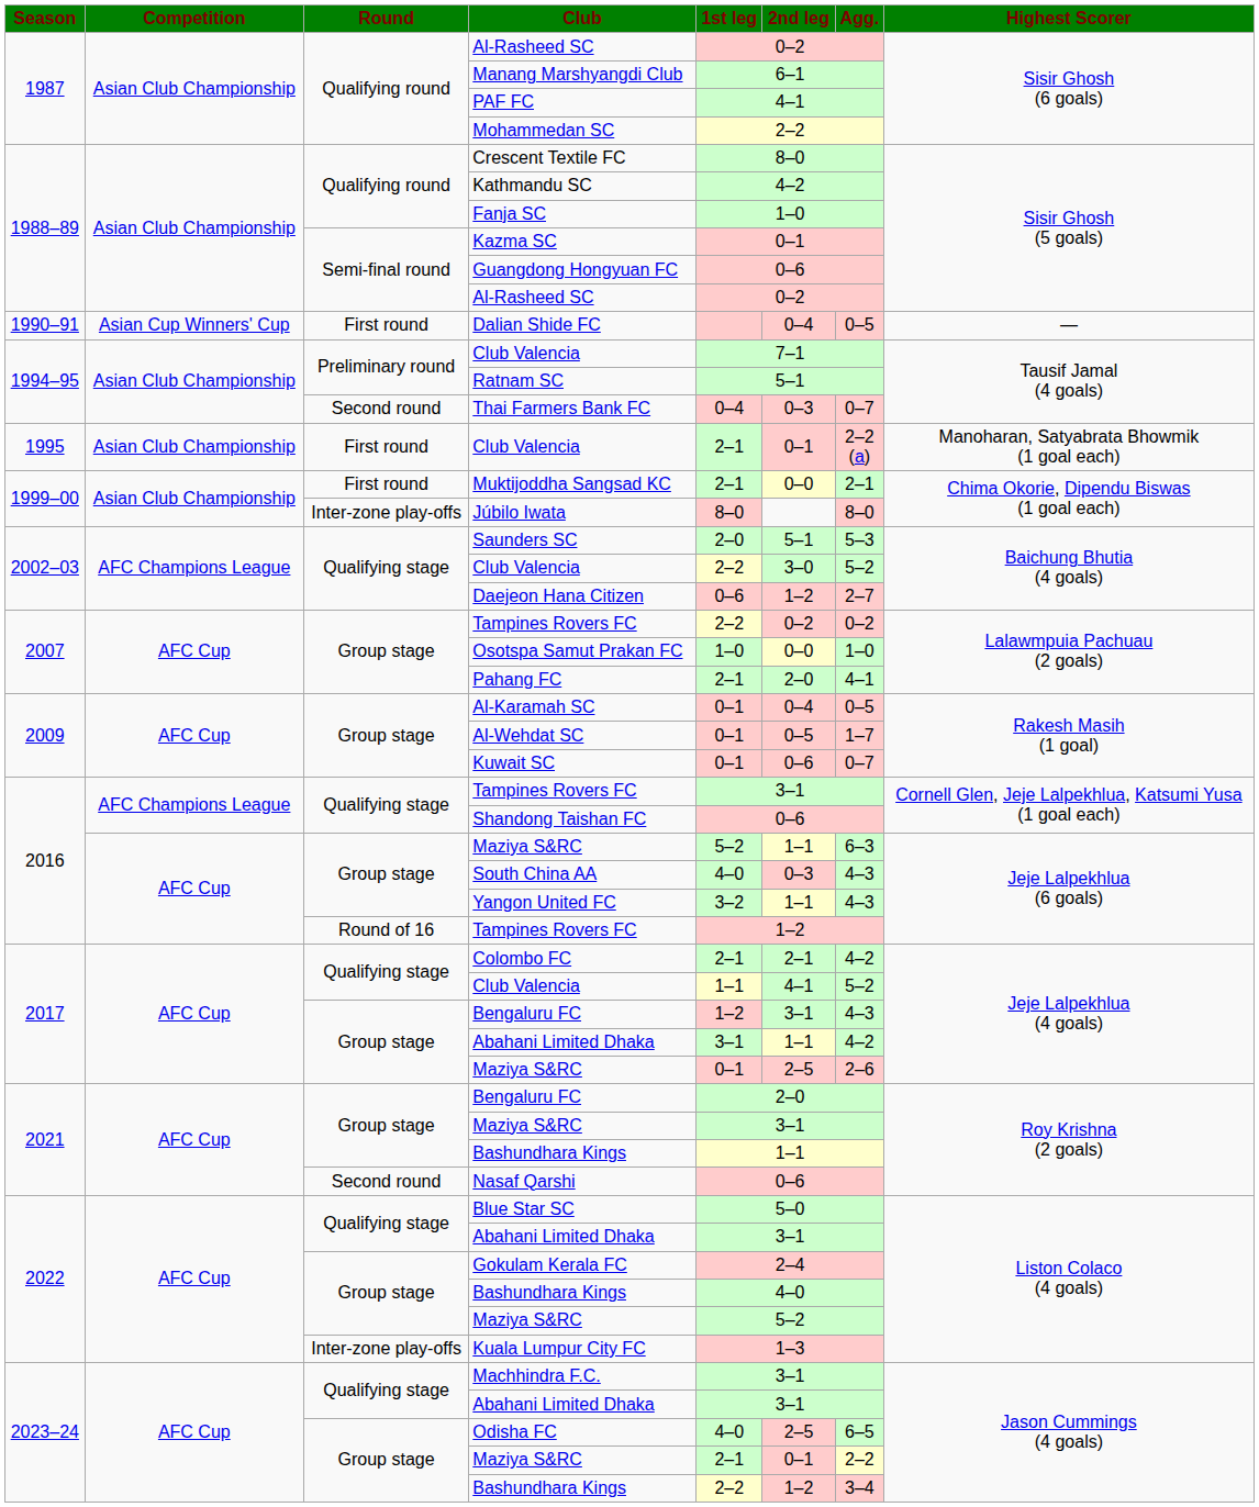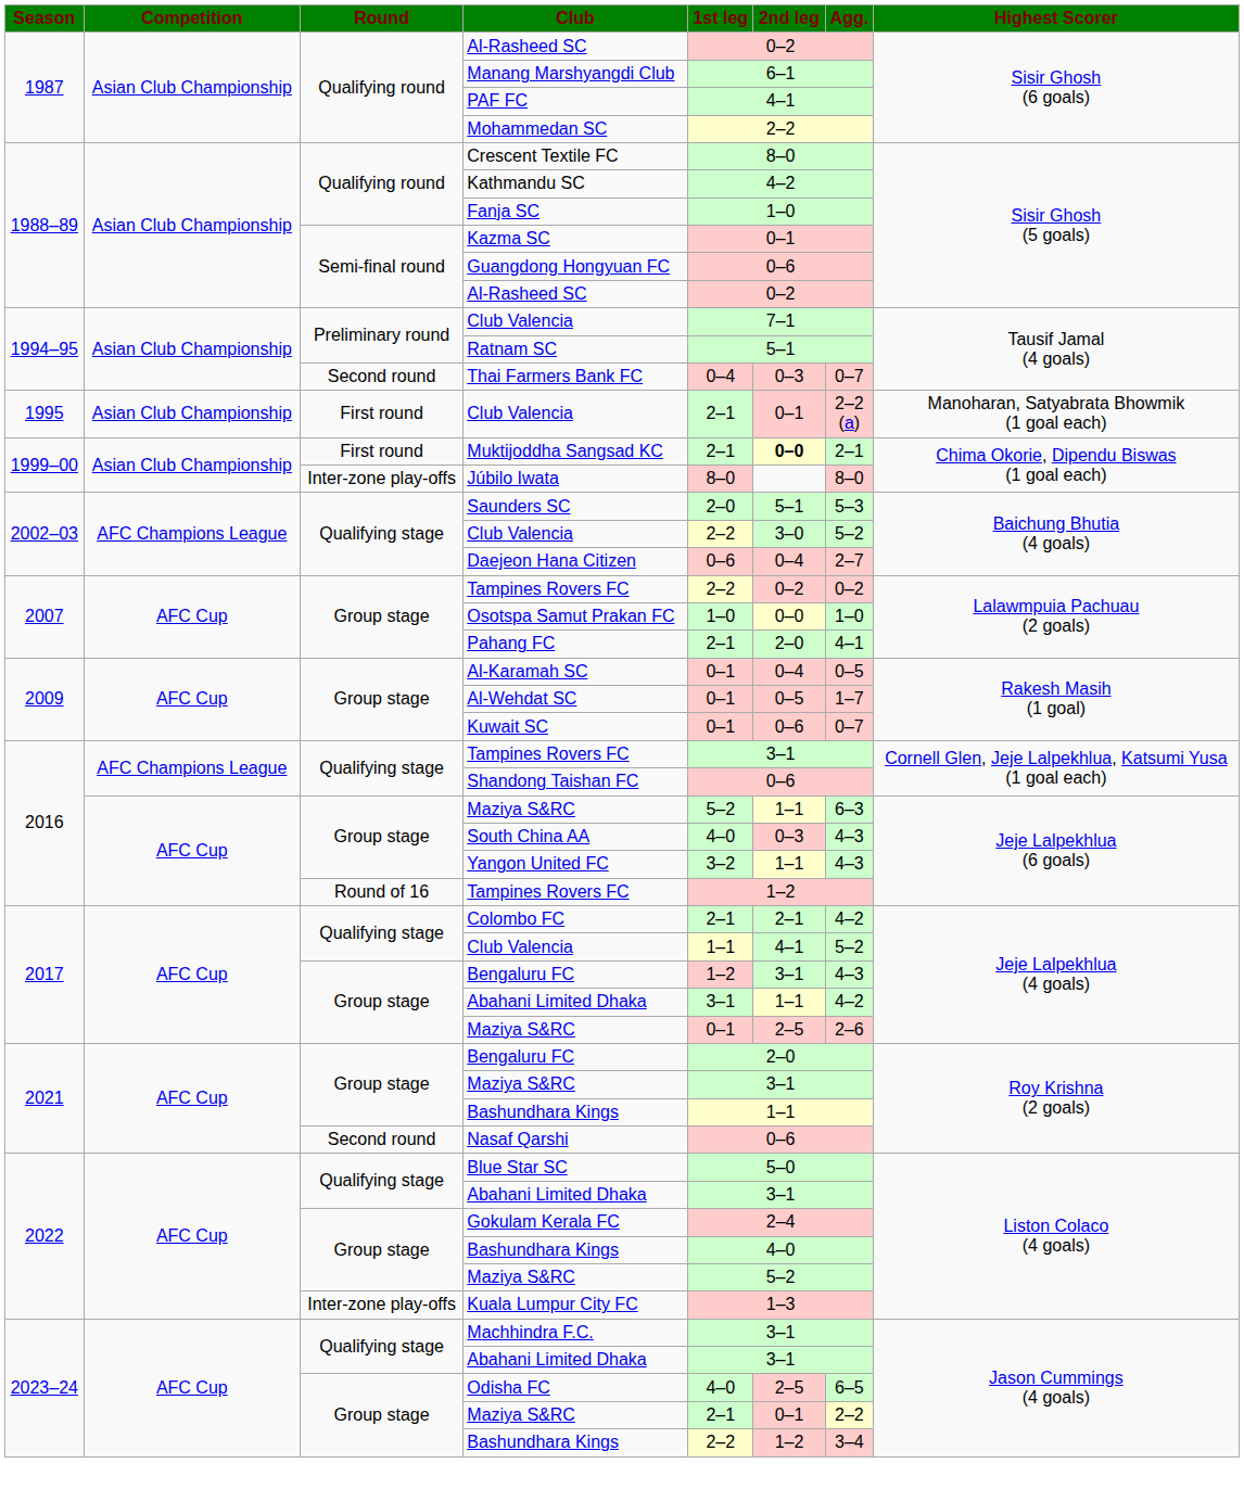- row: 1990–91 | Asian Cup Winners' Cup | First round | Dalian Shide FC | 0–4 | 0–5 | —
Muktijoddha Sangsad KC | 2nd leg: normal -> bold
Daejeon Hana Citizen | 2nd leg: 1–2 -> 0–4
